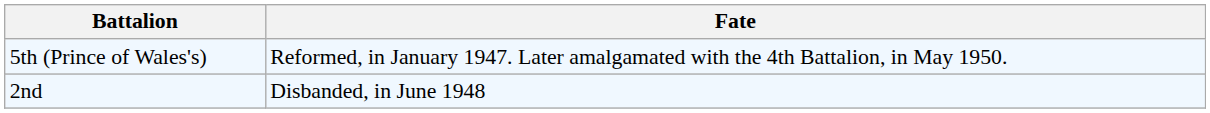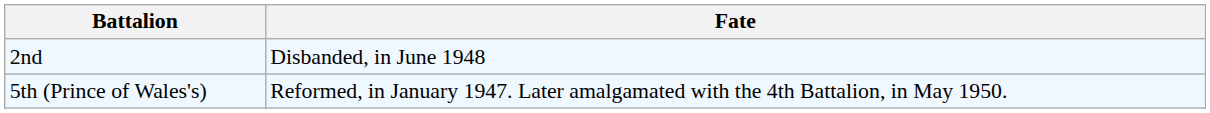rows swapped: 2nd <-> 5th (Prince of Wales's)
